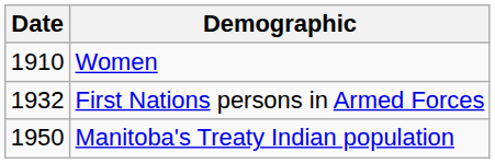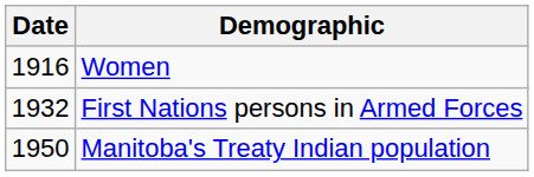Women | Date: 1910 -> 1916
